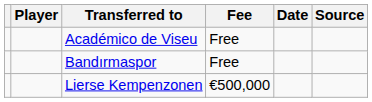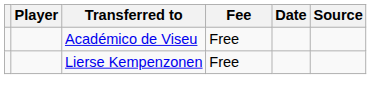- row: Bandırmaspor | Free
Lierse Kempenzonen | Fee: €500,000 -> Free
